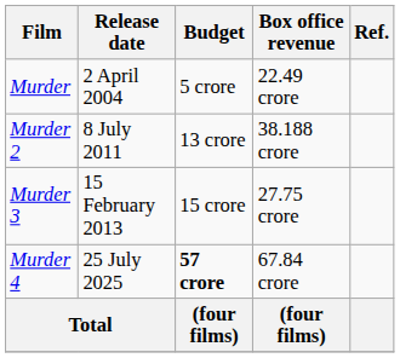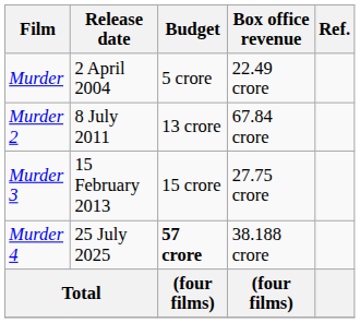Murder 2 | Box office revenue: 38.188 crore -> 67.84 crore
Murder 4 | Box office revenue: 67.84 crore -> 38.188 crore
